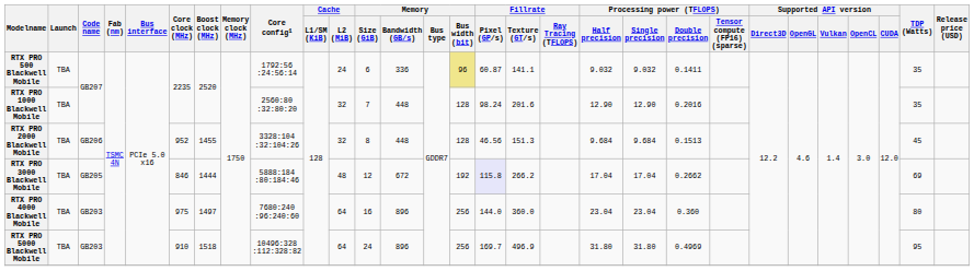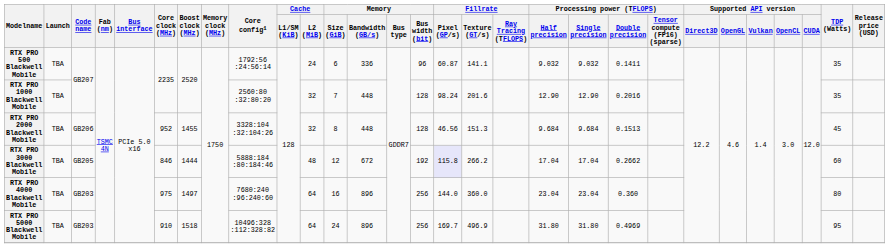RTX PRO 500 Blackwell Mobile | Memory / Bus width (bit): khaki background -> no background
RTX PRO 3000 Blackwell Mobile | TDP (Watts): 69 -> 60
